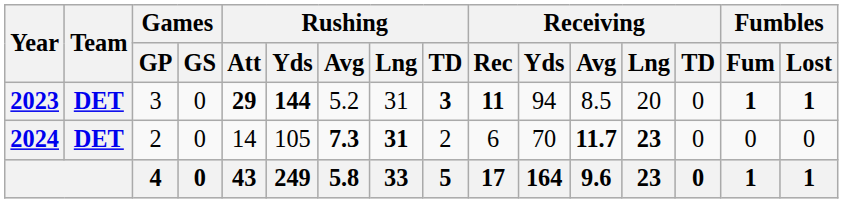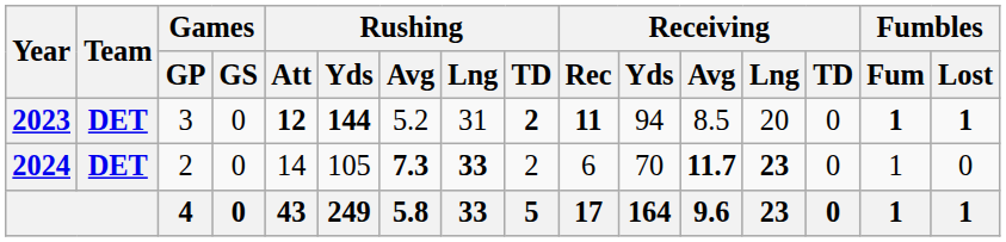2023 | Rushing / Att: 29 -> 12
2023 | Rushing / TD: 3 -> 2
2024 | Rushing / Lng: 31 -> 33
2024 | Fumbles / Fum: 0 -> 1
